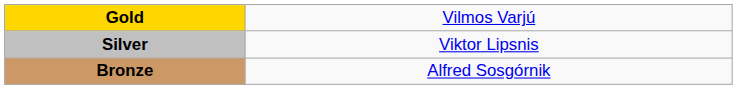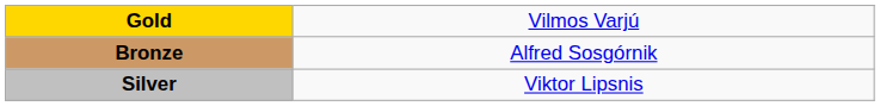rows swapped: Silver <-> Bronze
